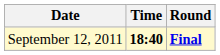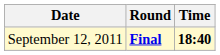columns swapped: Time <-> Round
